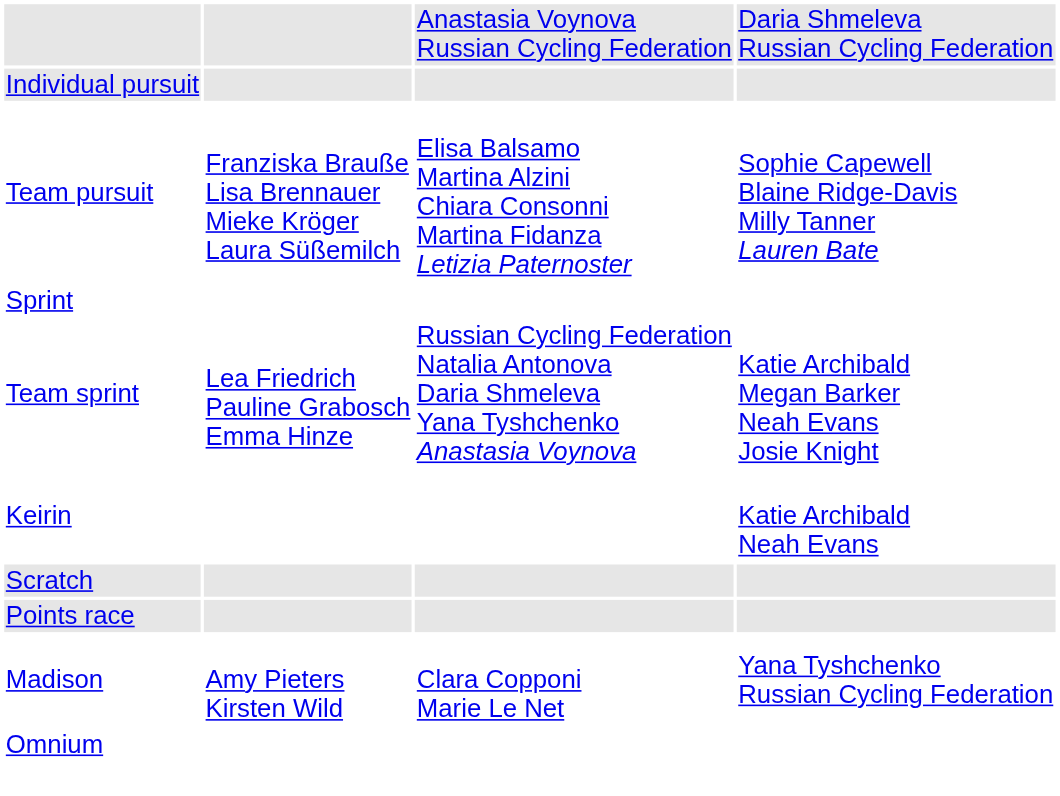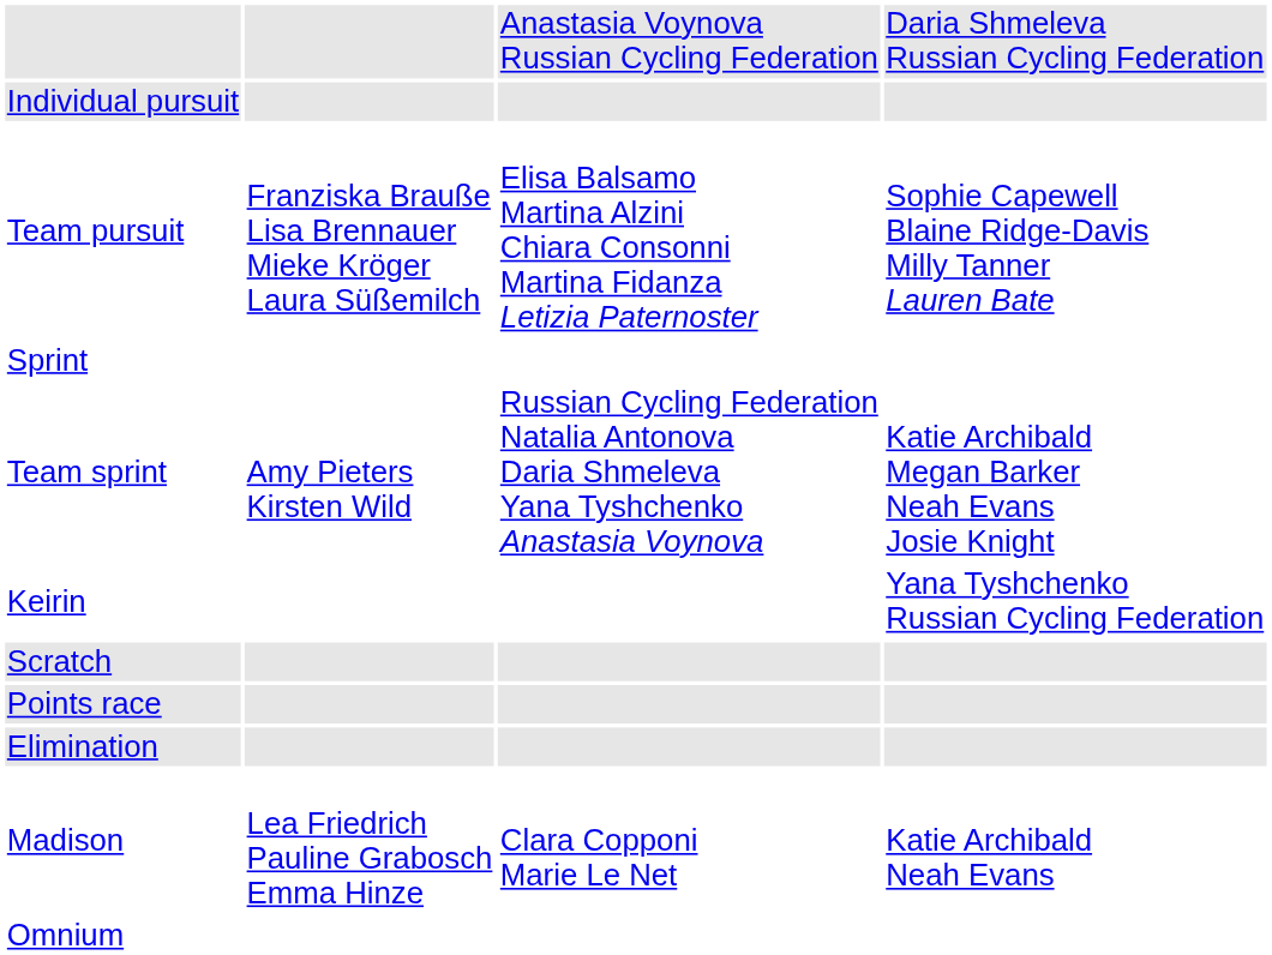Team sprint | column 2: Lea Friedrich Pauline Grabosch Emma Hinze -> Amy Pieters Kirsten Wild
Keirin | column 4: Katie Archibald Neah Evans -> Yana Tyshchenko Russian Cycling Federation
+ row: Elimination
Madison | column 2: Amy Pieters Kirsten Wild -> Lea Friedrich Pauline Grabosch Emma Hinze
Madison | column 4: Yana Tyshchenko Russian Cycling Federation -> Katie Archibald Neah Evans
